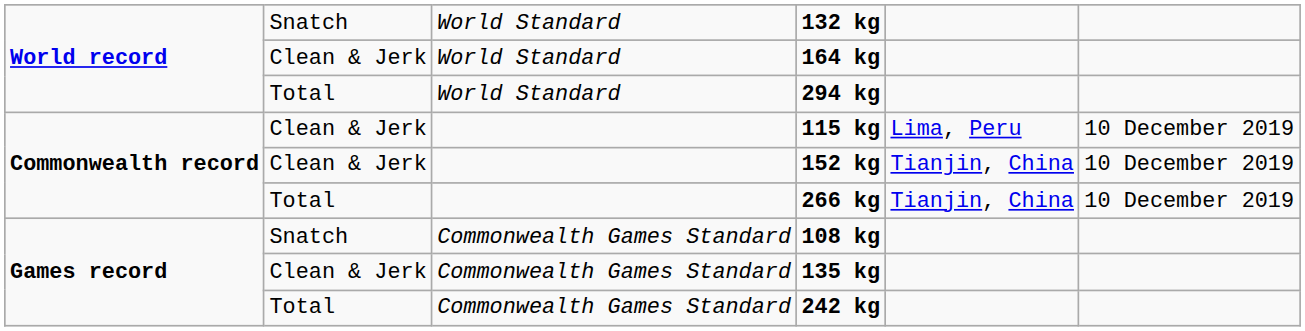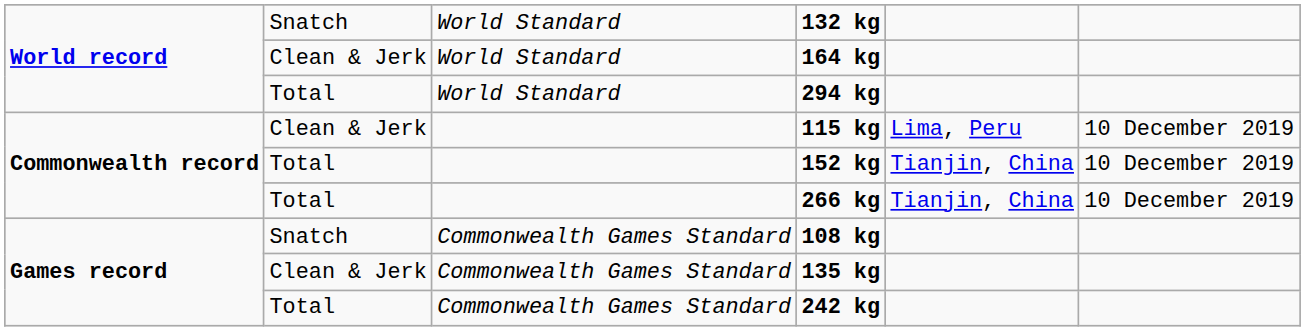152 kg | column 2: Clean & Jerk -> Total
